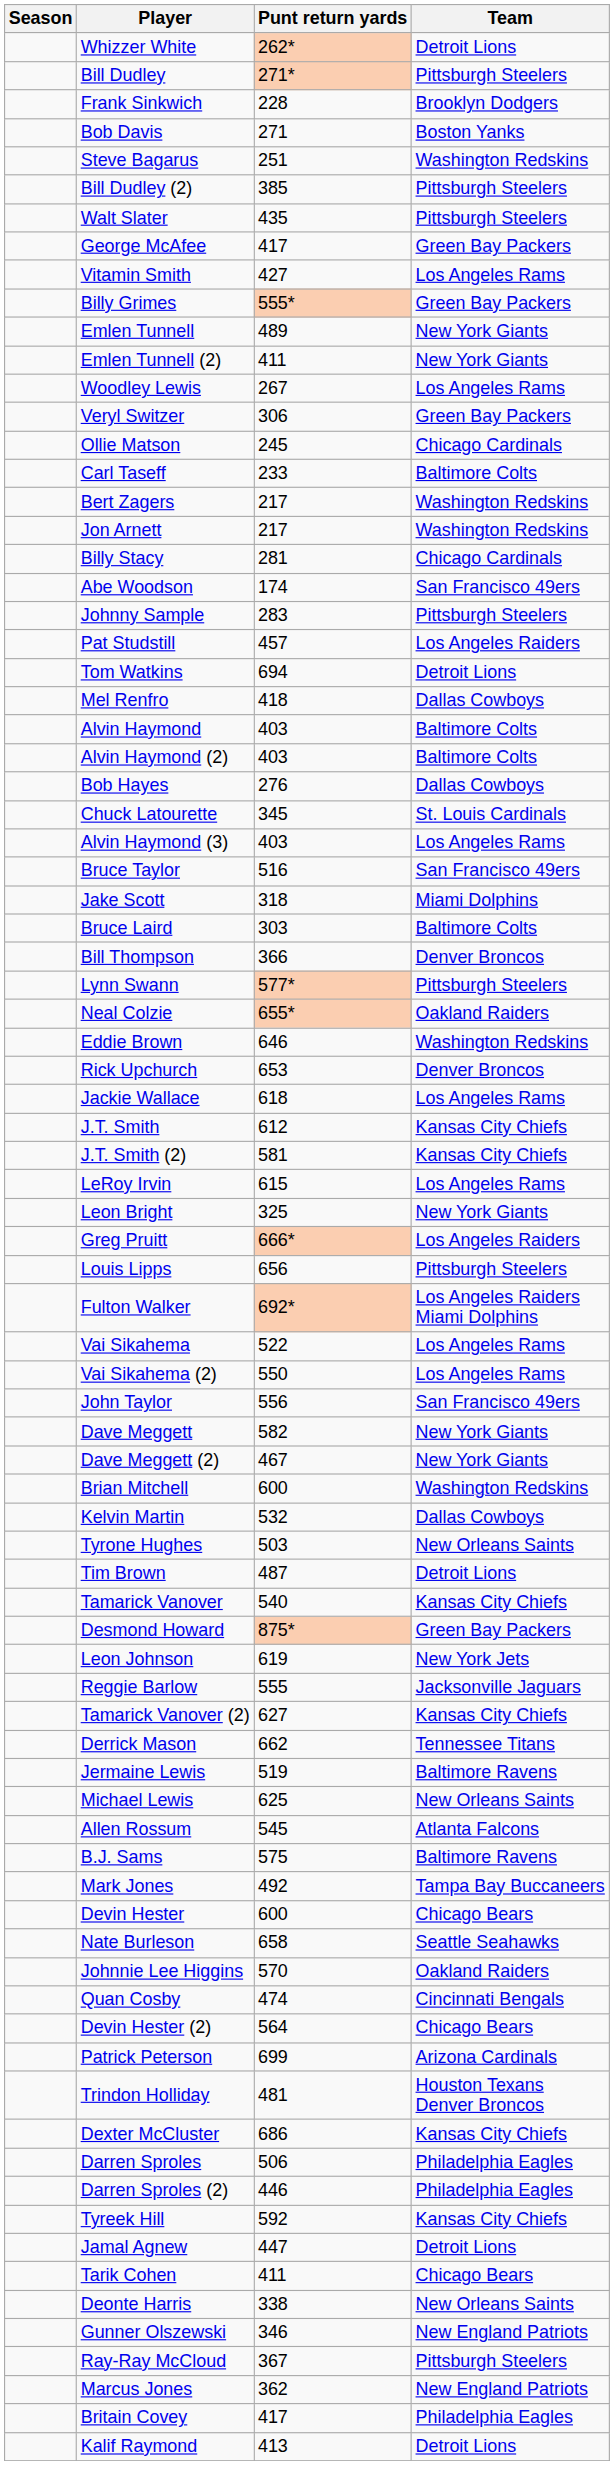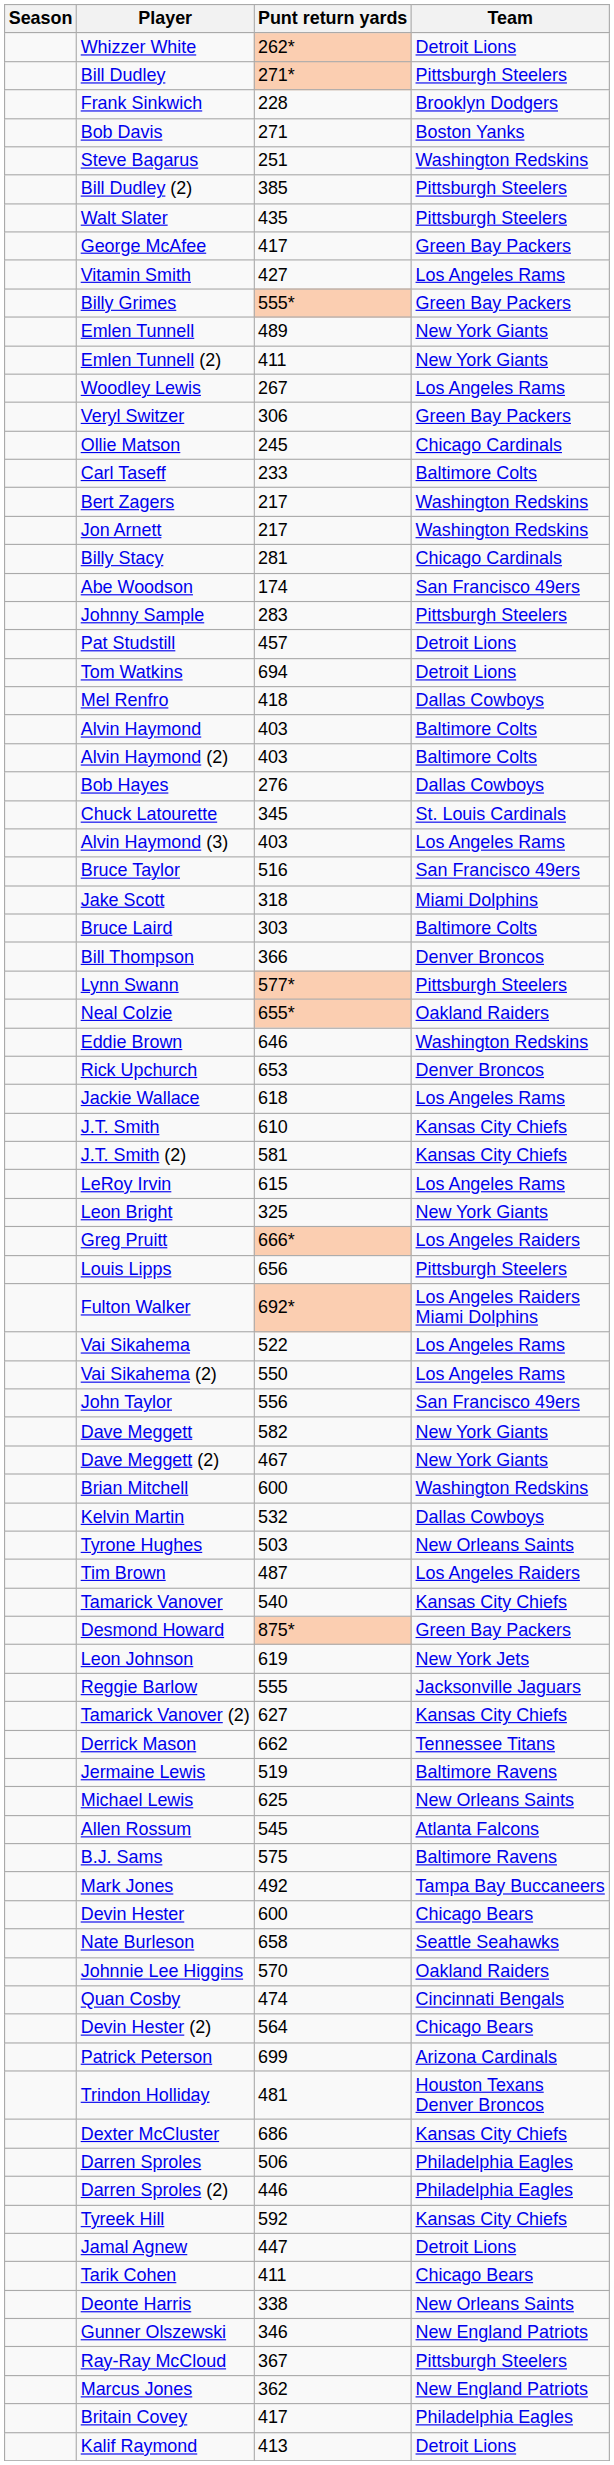Pat Studstill | Team: Los Angeles Raiders -> Detroit Lions
J.T. Smith | Punt return yards: 612 -> 610
Tim Brown | Team: Detroit Lions -> Los Angeles Raiders
